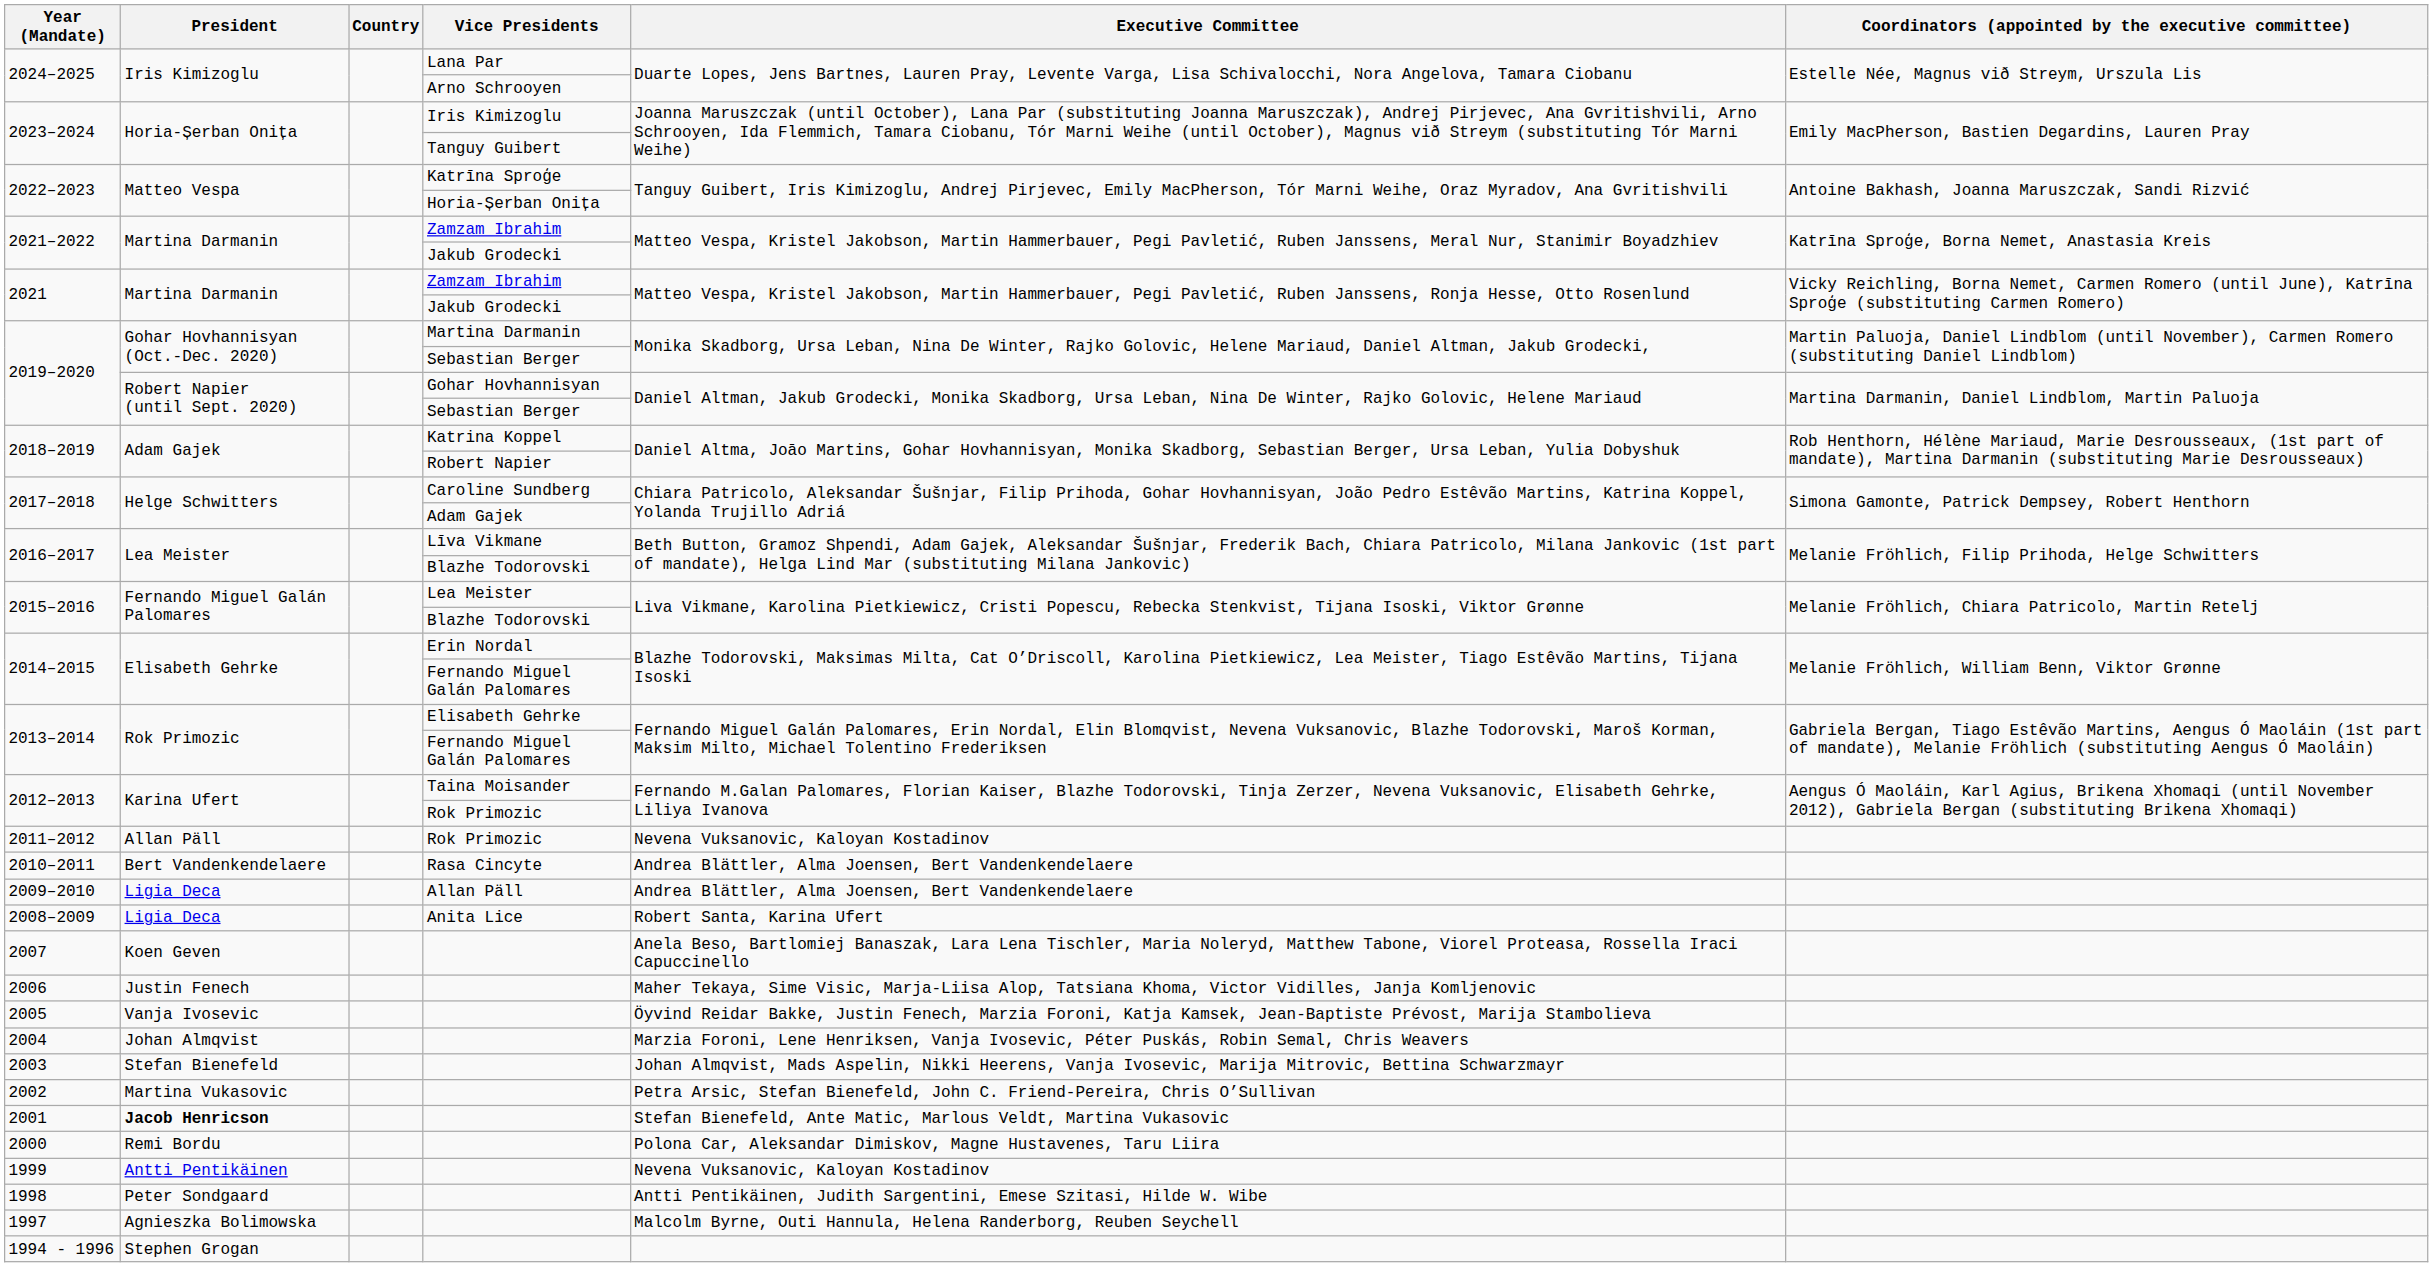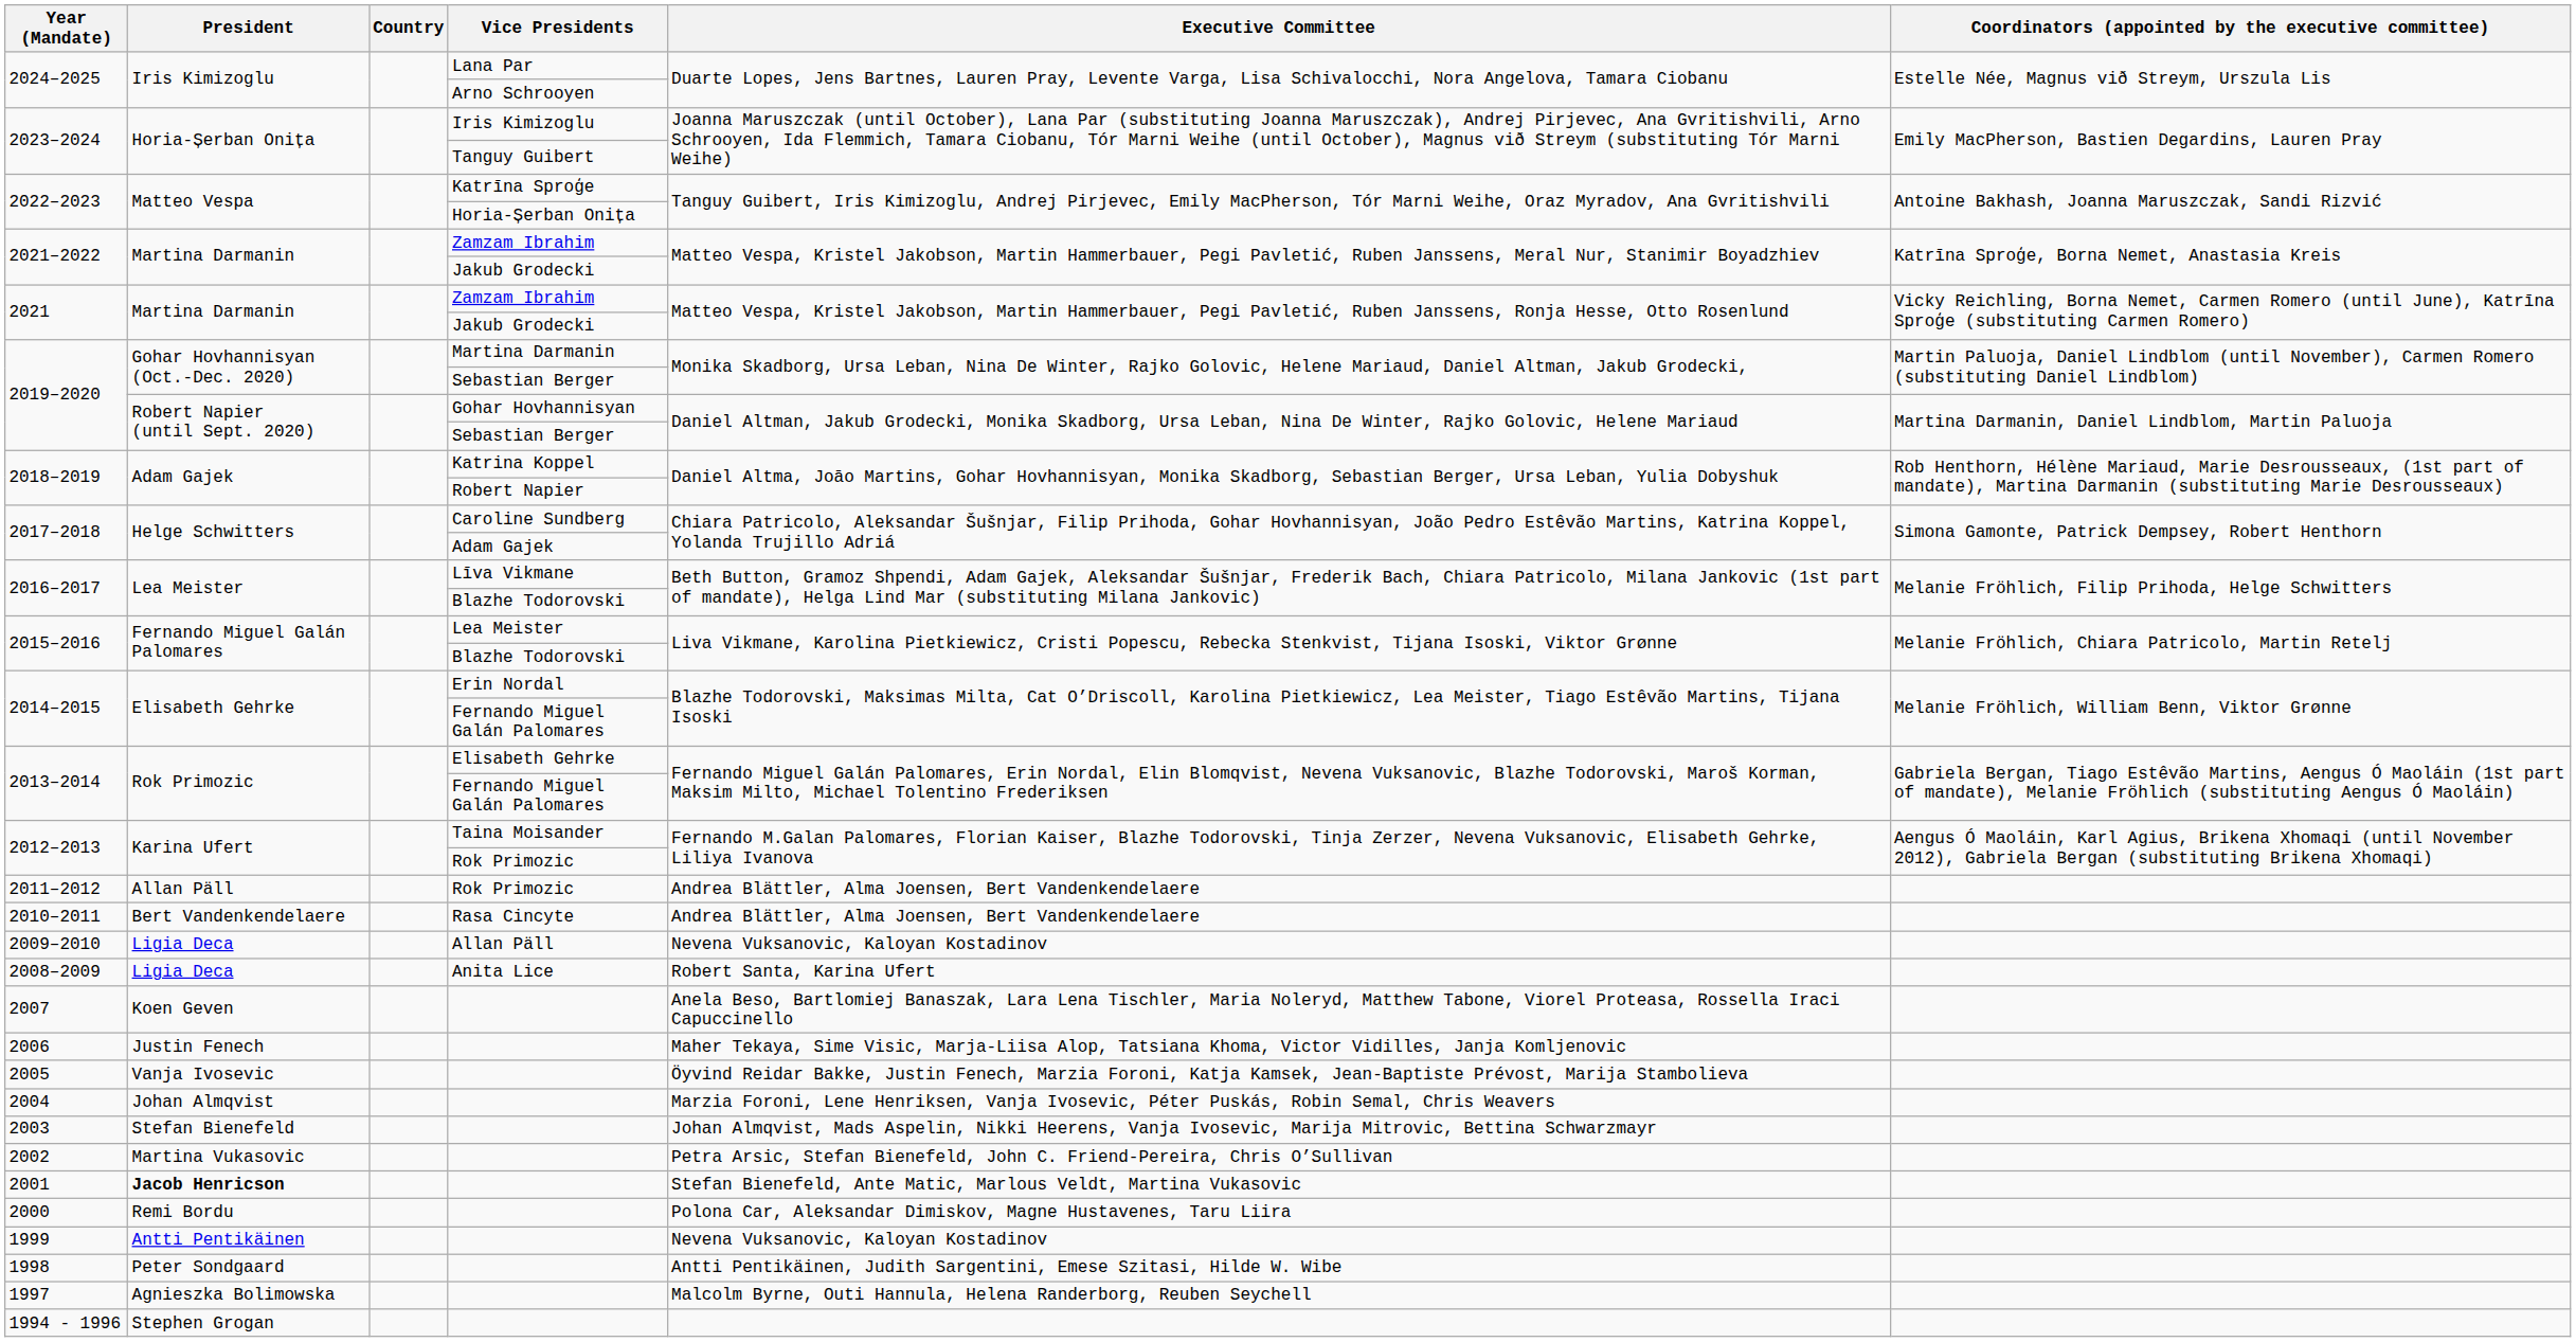2011–2012 | Executive Committee: Nevena Vuksanovic, Kaloyan Kostadinov -> Andrea Blättler, Alma Joensen, Bert Vandenkendelaere
2009–2010 | Executive Committee: Andrea Blättler, Alma Joensen, Bert Vandenkendelaere -> Nevena Vuksanovic, Kaloyan Kostadinov
